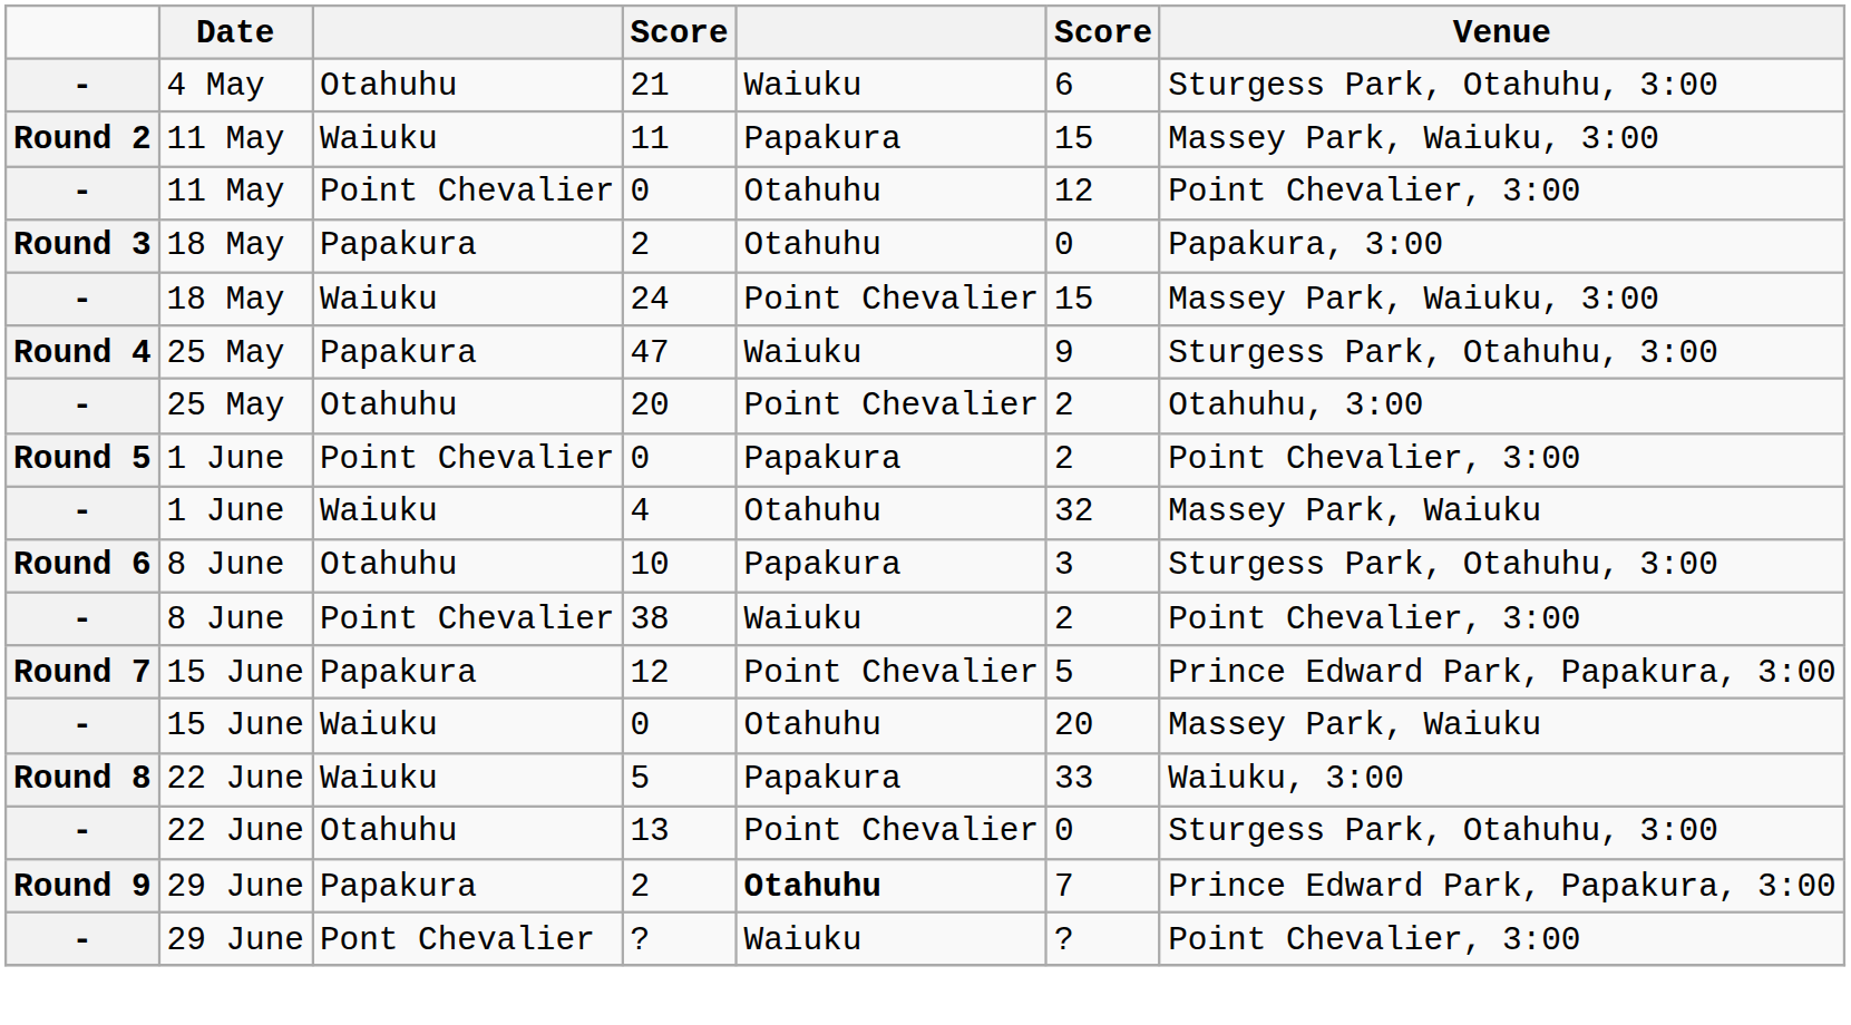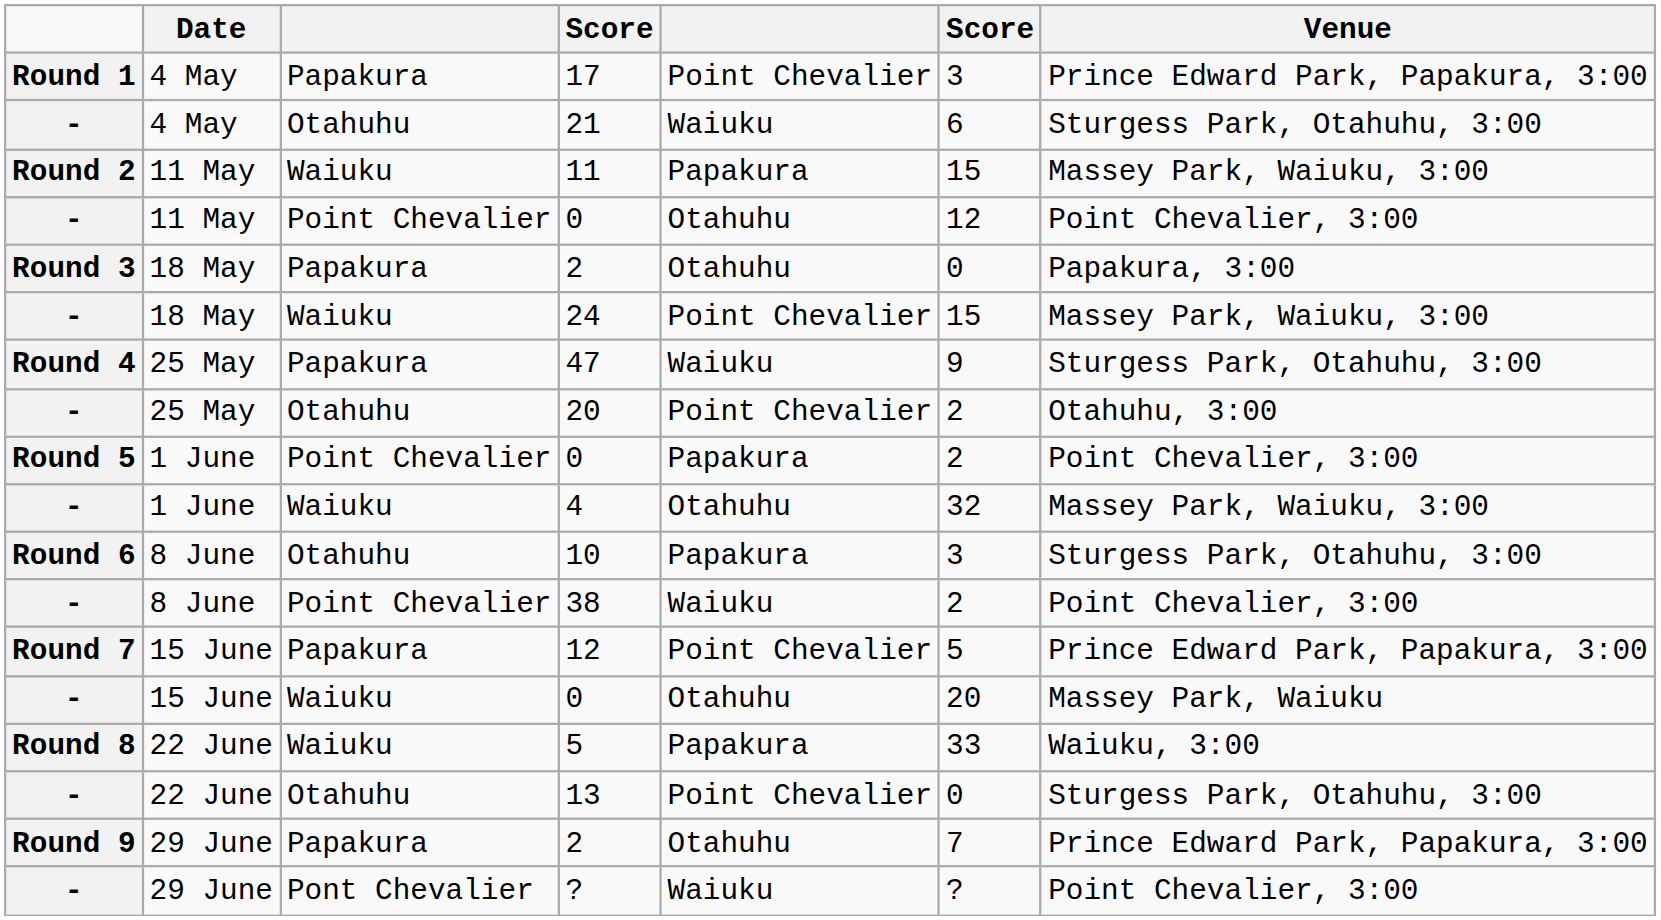+ row: Round 1 | 4 May | Papakura | 17 | Point Chevalier | 3 | Prince Edward Park, Papakura, 3:00
4 | Venue: Massey Park, Waiuku -> Massey Park, Waiuku, 3:00
29 June / 2 | column 5: bold -> normal
